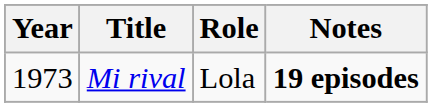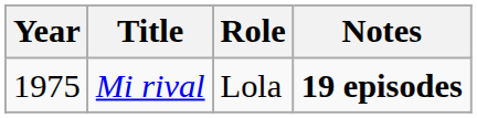Mi rival | Year: 1973 -> 1975
